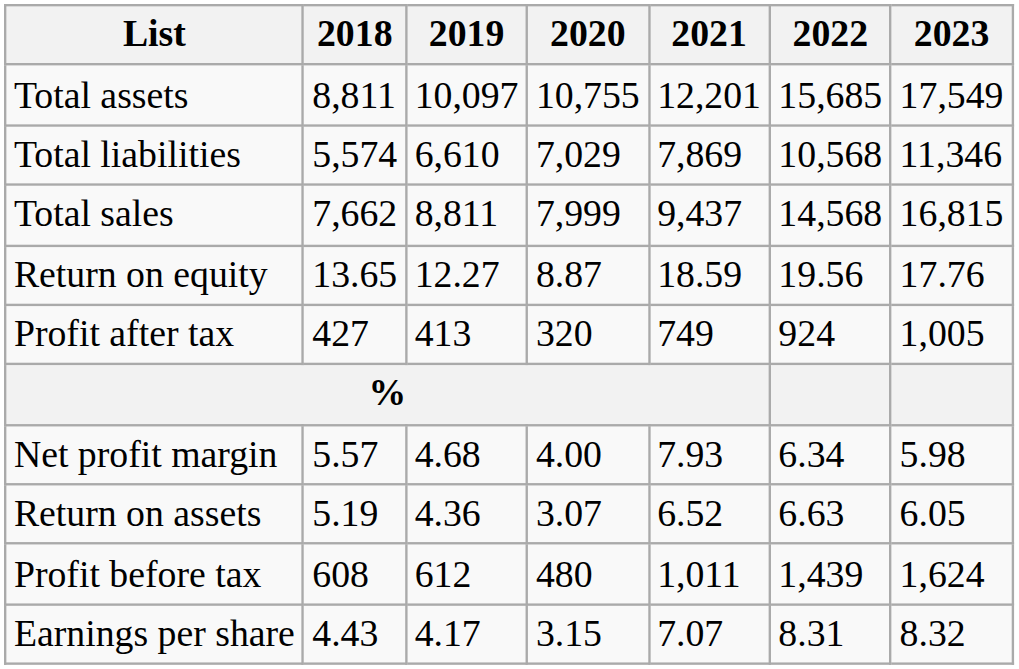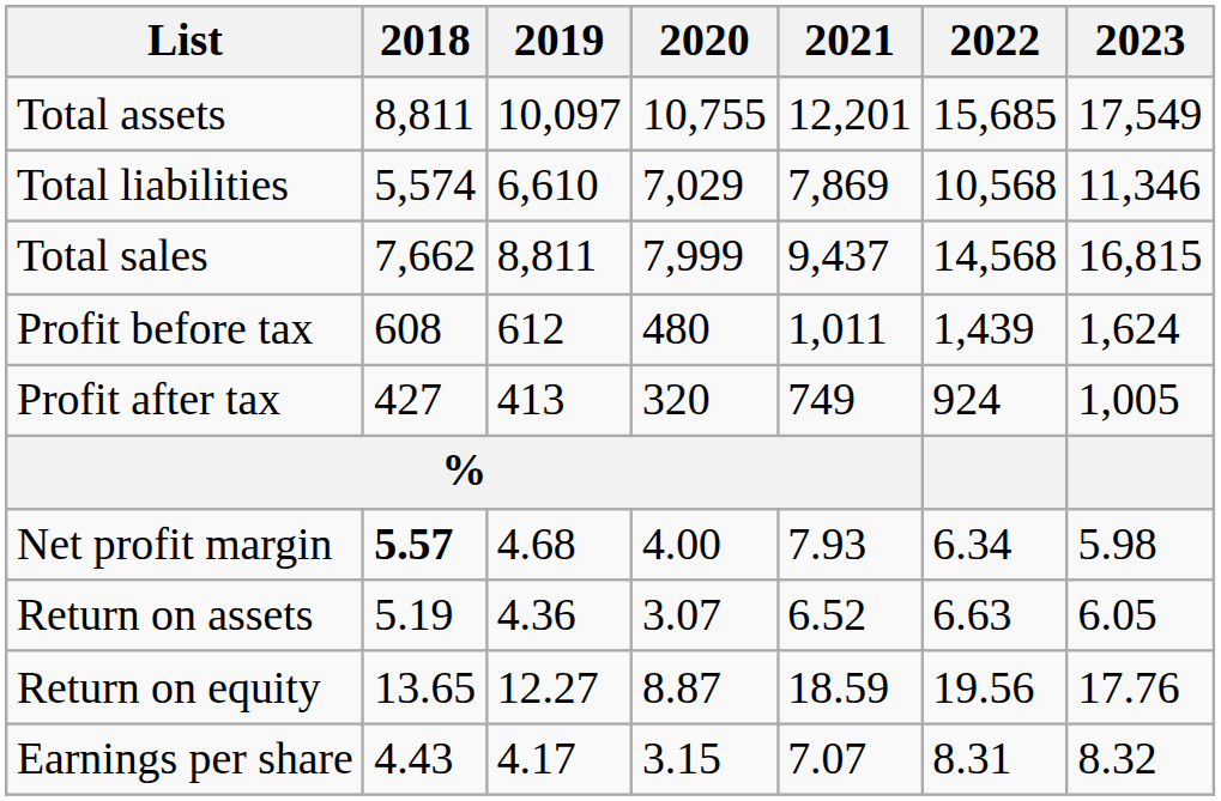rows swapped: Profit before tax <-> Return on equity
Net profit margin | 2018: normal -> bold
